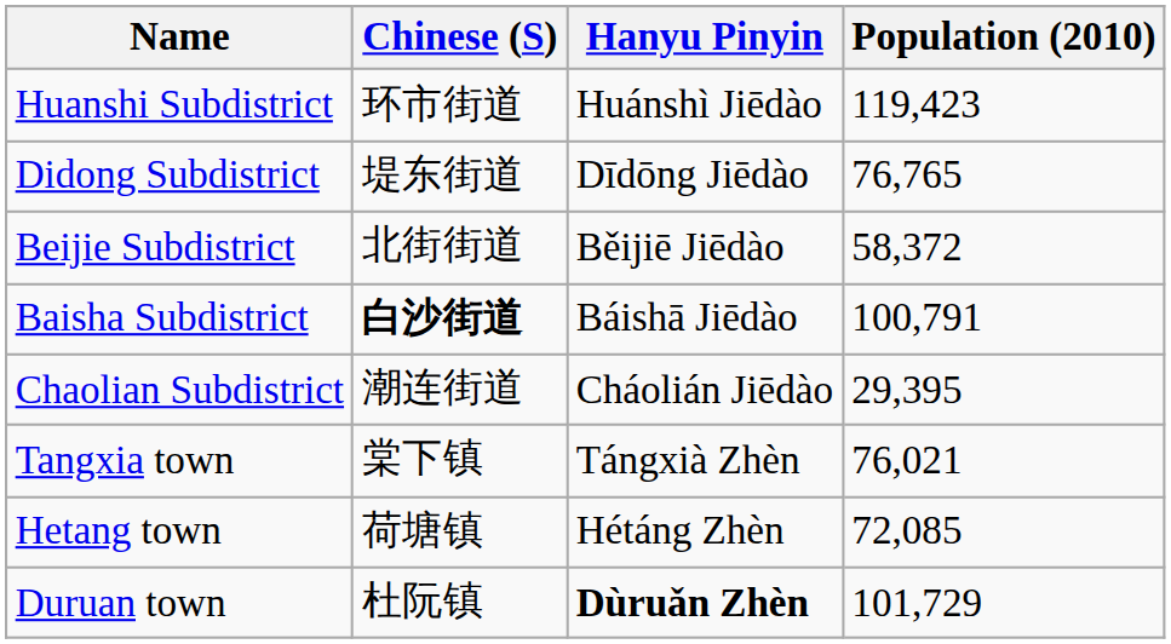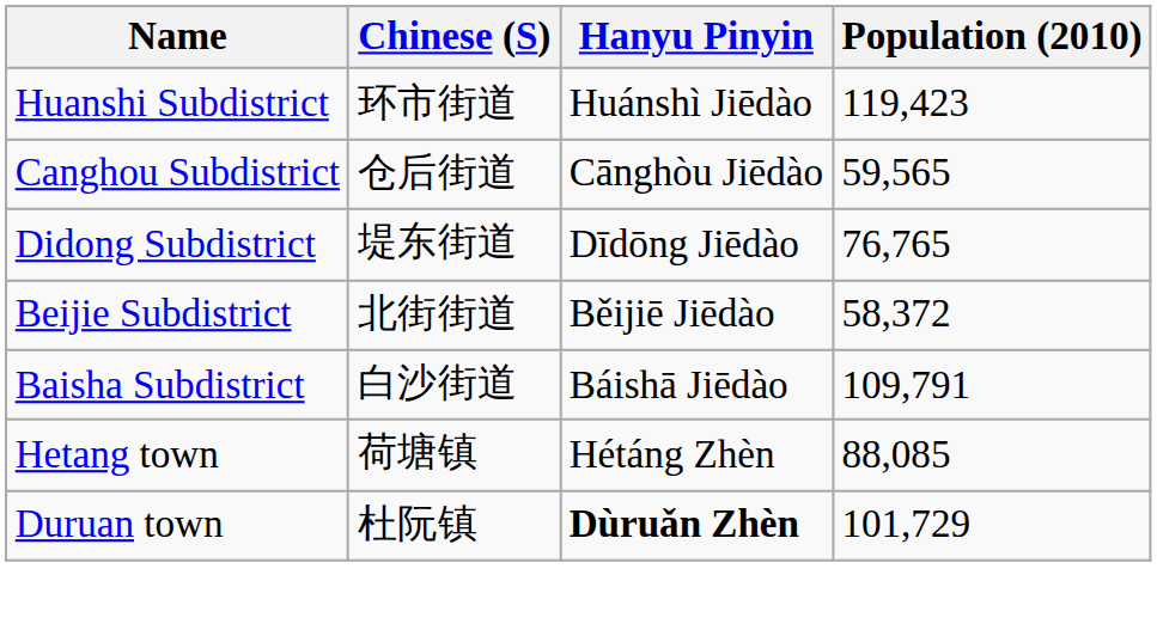+ row: Canghou Subdistrict | 仓后街道 | Cānghòu Jiēdào | 59,565
Baisha Subdistrict | Chinese (S): bold -> normal
Baisha Subdistrict | Population (2010): 100,791 -> 109,791
- row: Chaolian Subdistrict | 潮连街道 | Cháolián Jiēdào | 29,395
- row: Tangxia town | 棠下镇 | Tángxià Zhèn | 76,021
Hetang town | Population (2010): 72,085 -> 88,085
